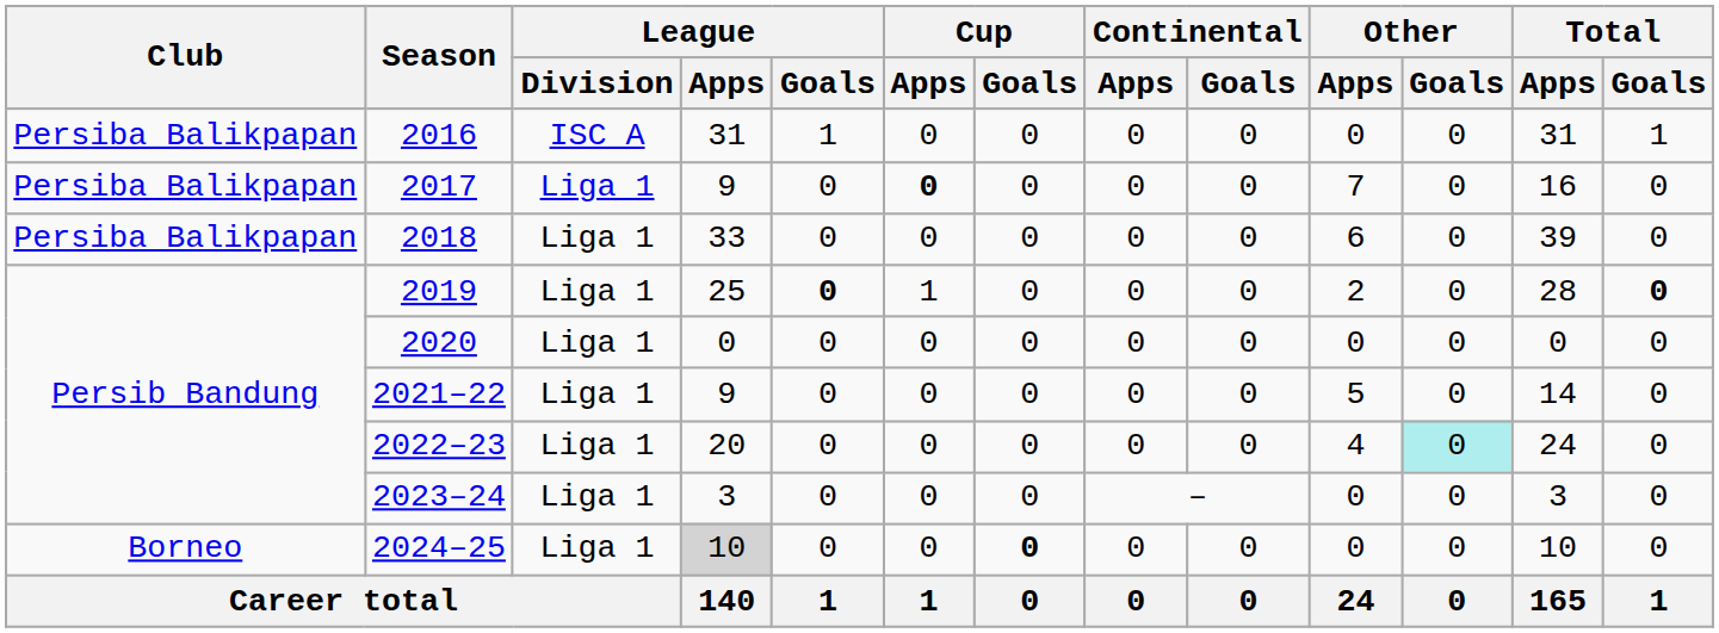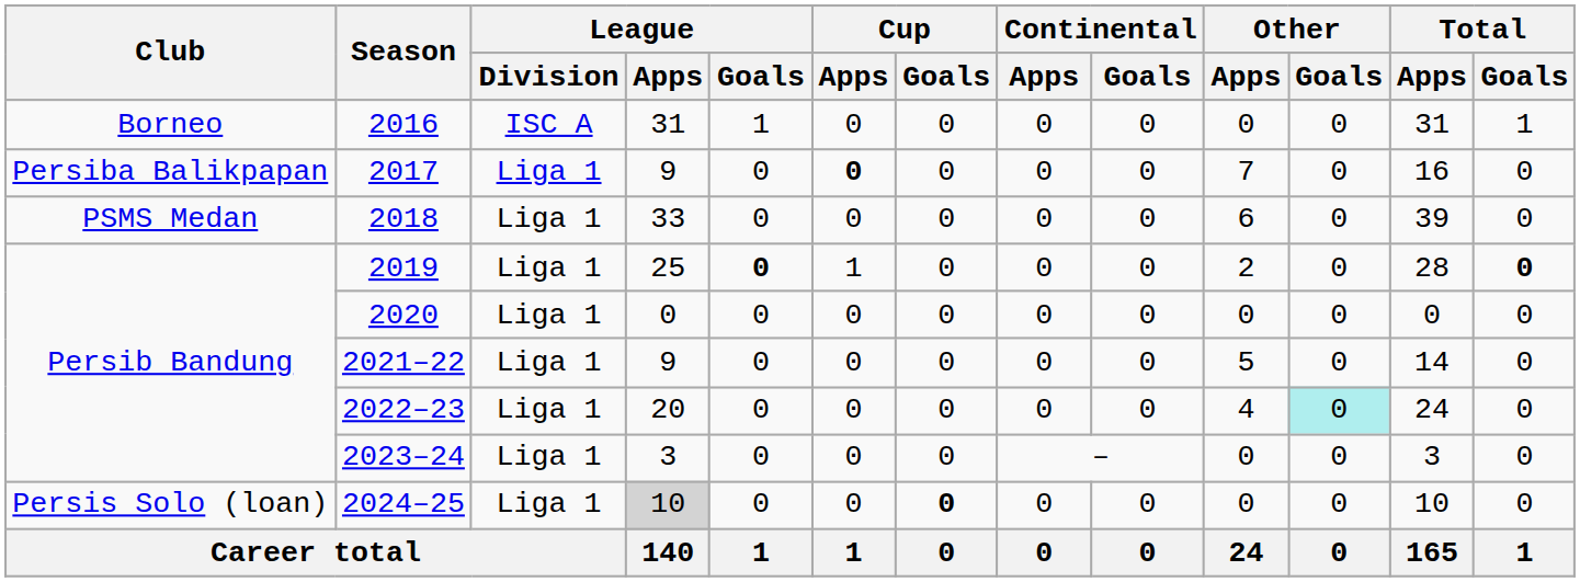2016 | Club: Persiba Balikpapan -> Borneo
2018 | Club: Persiba Balikpapan -> PSMS Medan
2024–25 | Club: Borneo -> Persis Solo (loan)
